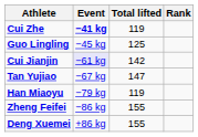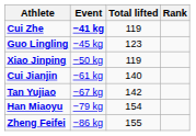Guo Lingling | Total lifted: 125 -> 123
+ row: Xiao Jinping | −50 kg | 119
Cui Jianjin | Event: lavender background -> no background
Cui Jianjin | Total lifted: 142 -> 140
Tan Yujiao | Total lifted: 147 -> 142
Han Miaoyu | Total lifted: 119 -> 154
- row: Deng Xuemei | +86 kg | 155
